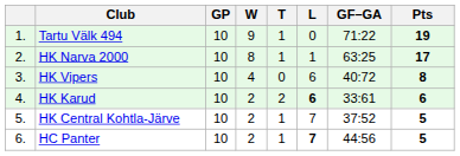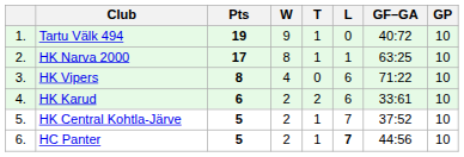columns swapped: GP <-> Pts
Tartu Välk 494 | GF–GA: 71:22 -> 40:72
HK Vipers | GF–GA: 40:72 -> 71:22
HK Karud | L: bold -> normal
